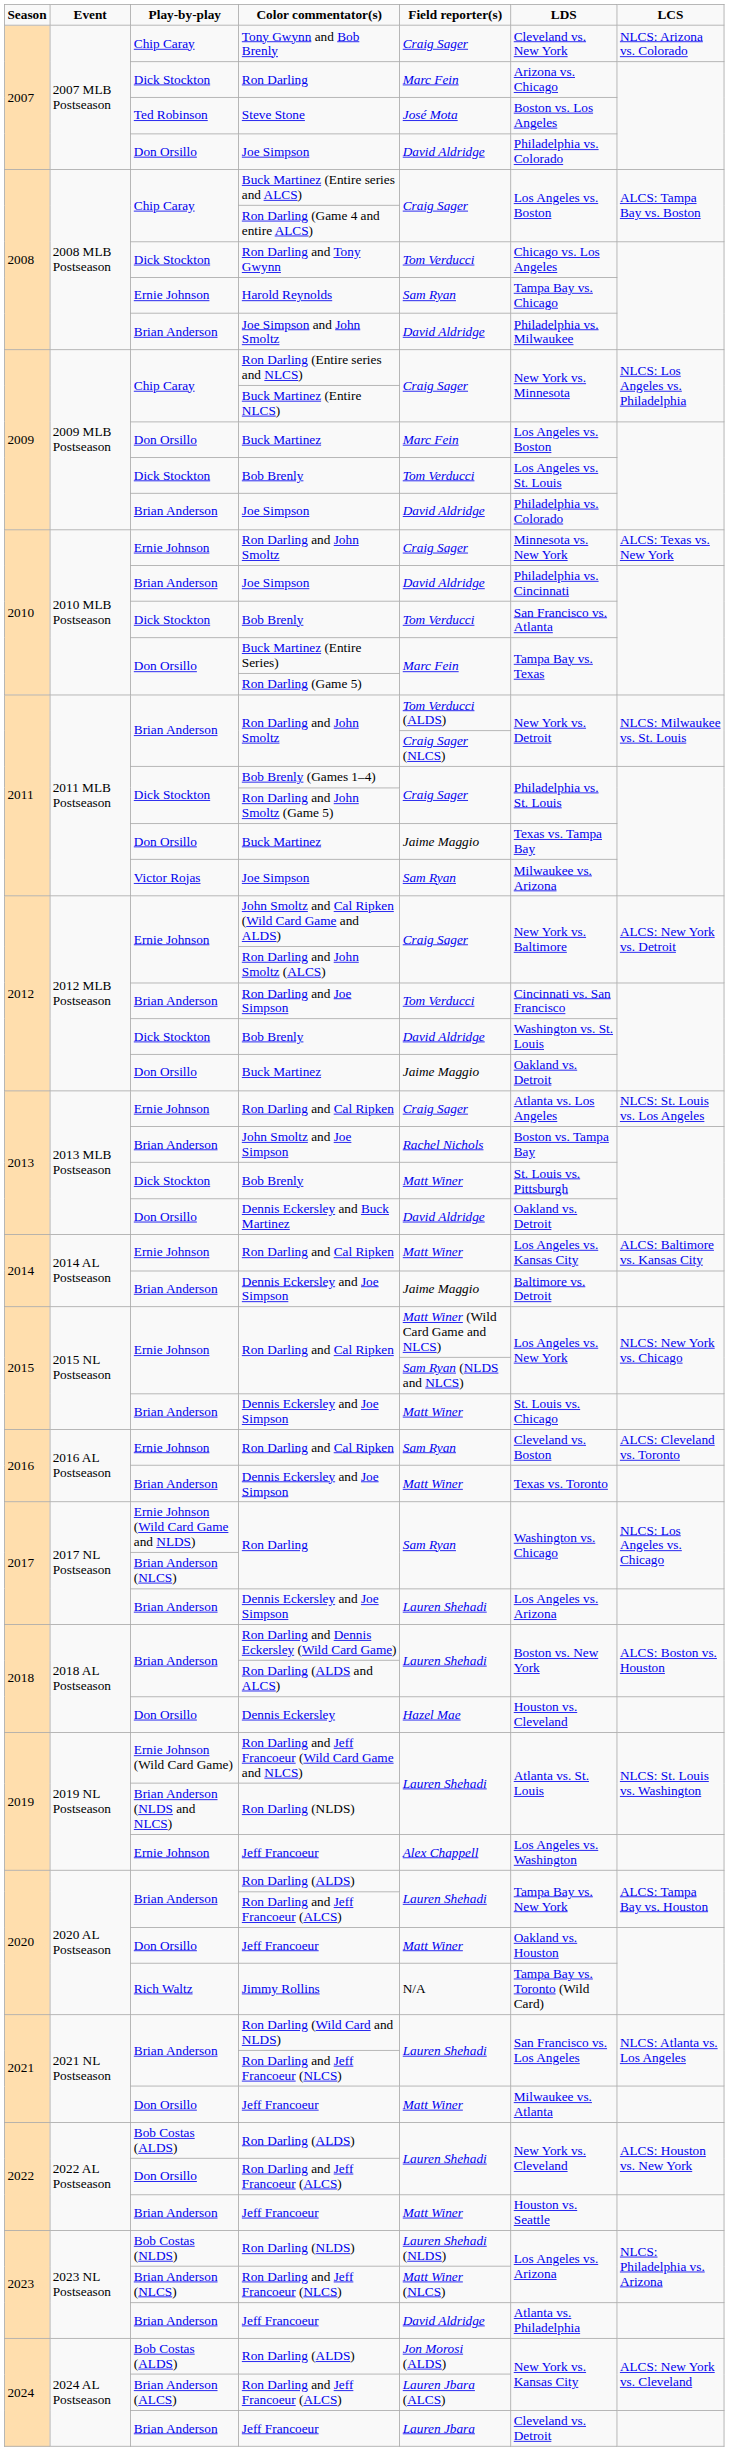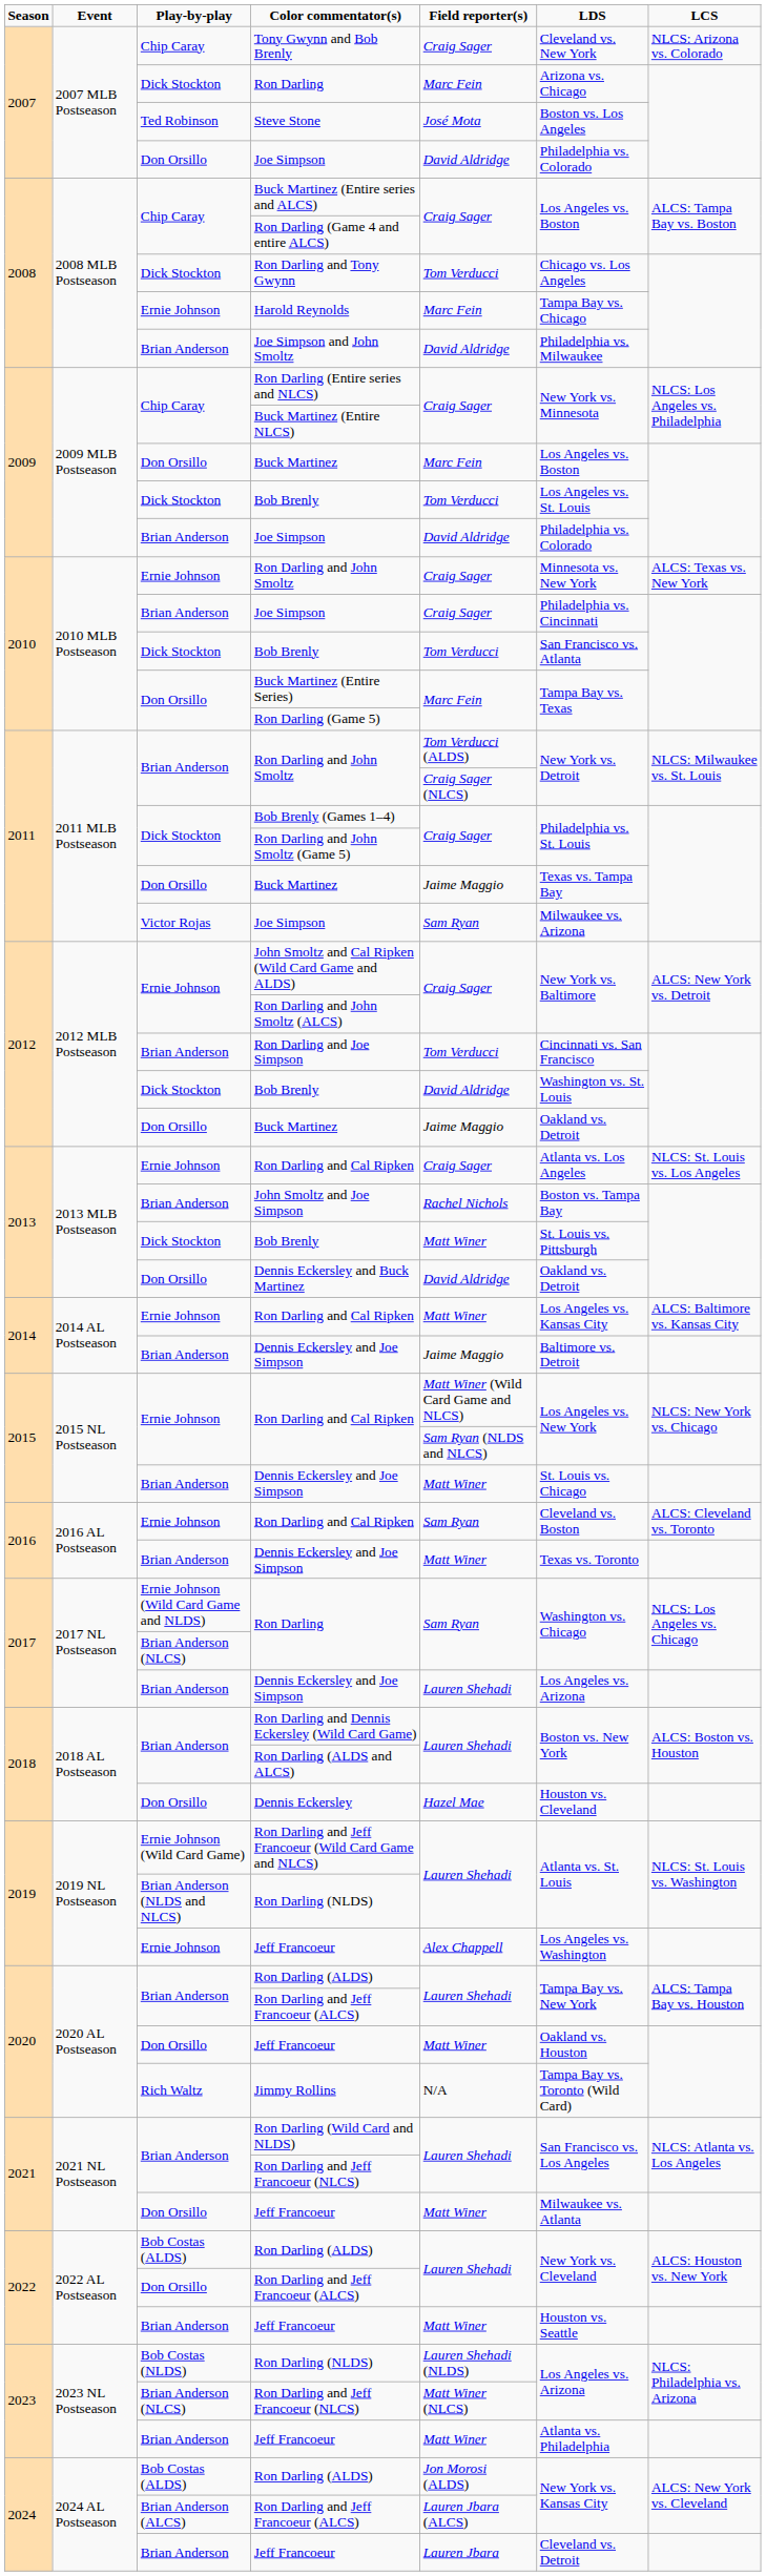Harold Reynolds | Field reporter(s): Sam Ryan -> Marc Fein
2010 / Joe Simpson | Field reporter(s): David Aldridge -> Craig Sager
2023 / Jeff Francoeur | Field reporter(s): David Aldridge -> Matt Winer
